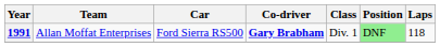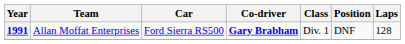1991 | Position: lightgreen background -> no background
1991 | Laps: 118 -> 128
